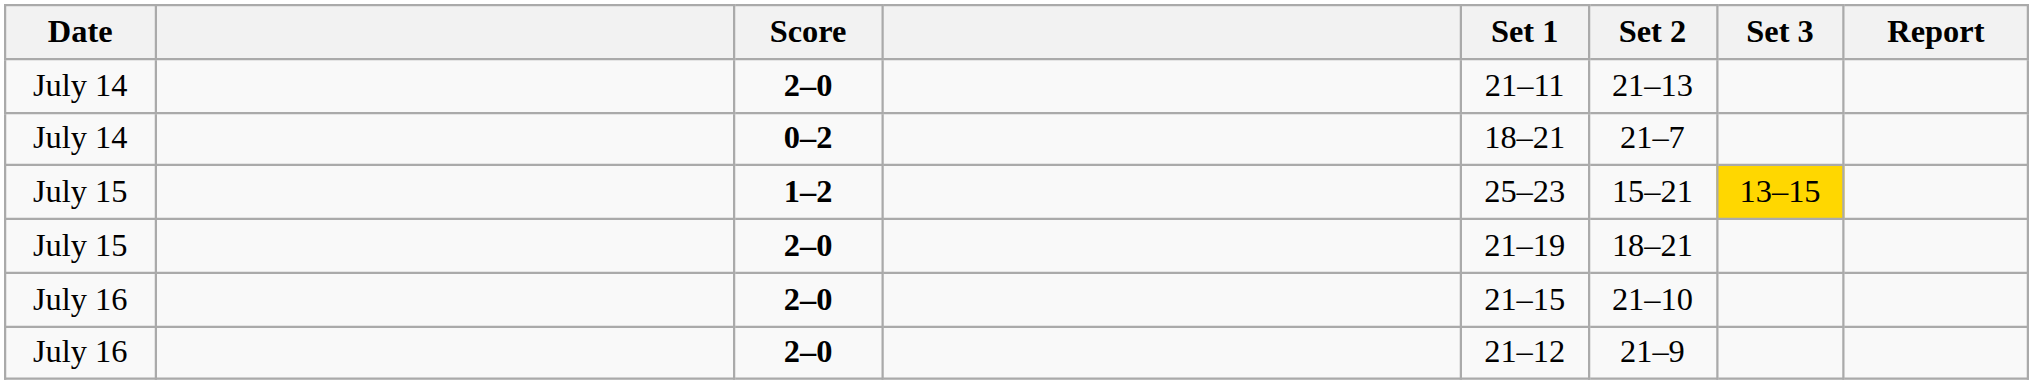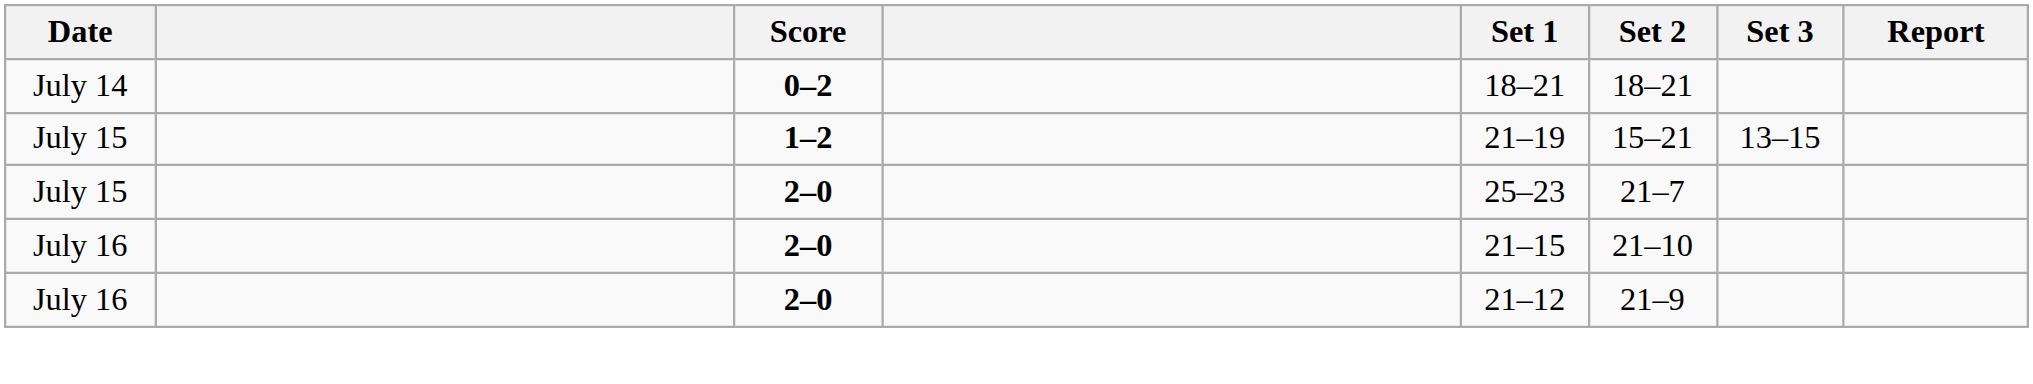- row: July 14 | 2–0 | 21–11 | 21–13
July 14 / 0–2 | Set 2: 21–7 -> 18–21
July 15 / 1–2 | Set 1: 25–23 -> 21–19
July 15 / 1–2 | Set 3: gold background -> no background
July 15 / 2–0 | Set 1: 21–19 -> 25–23
July 15 / 2–0 | Set 2: 18–21 -> 21–7
